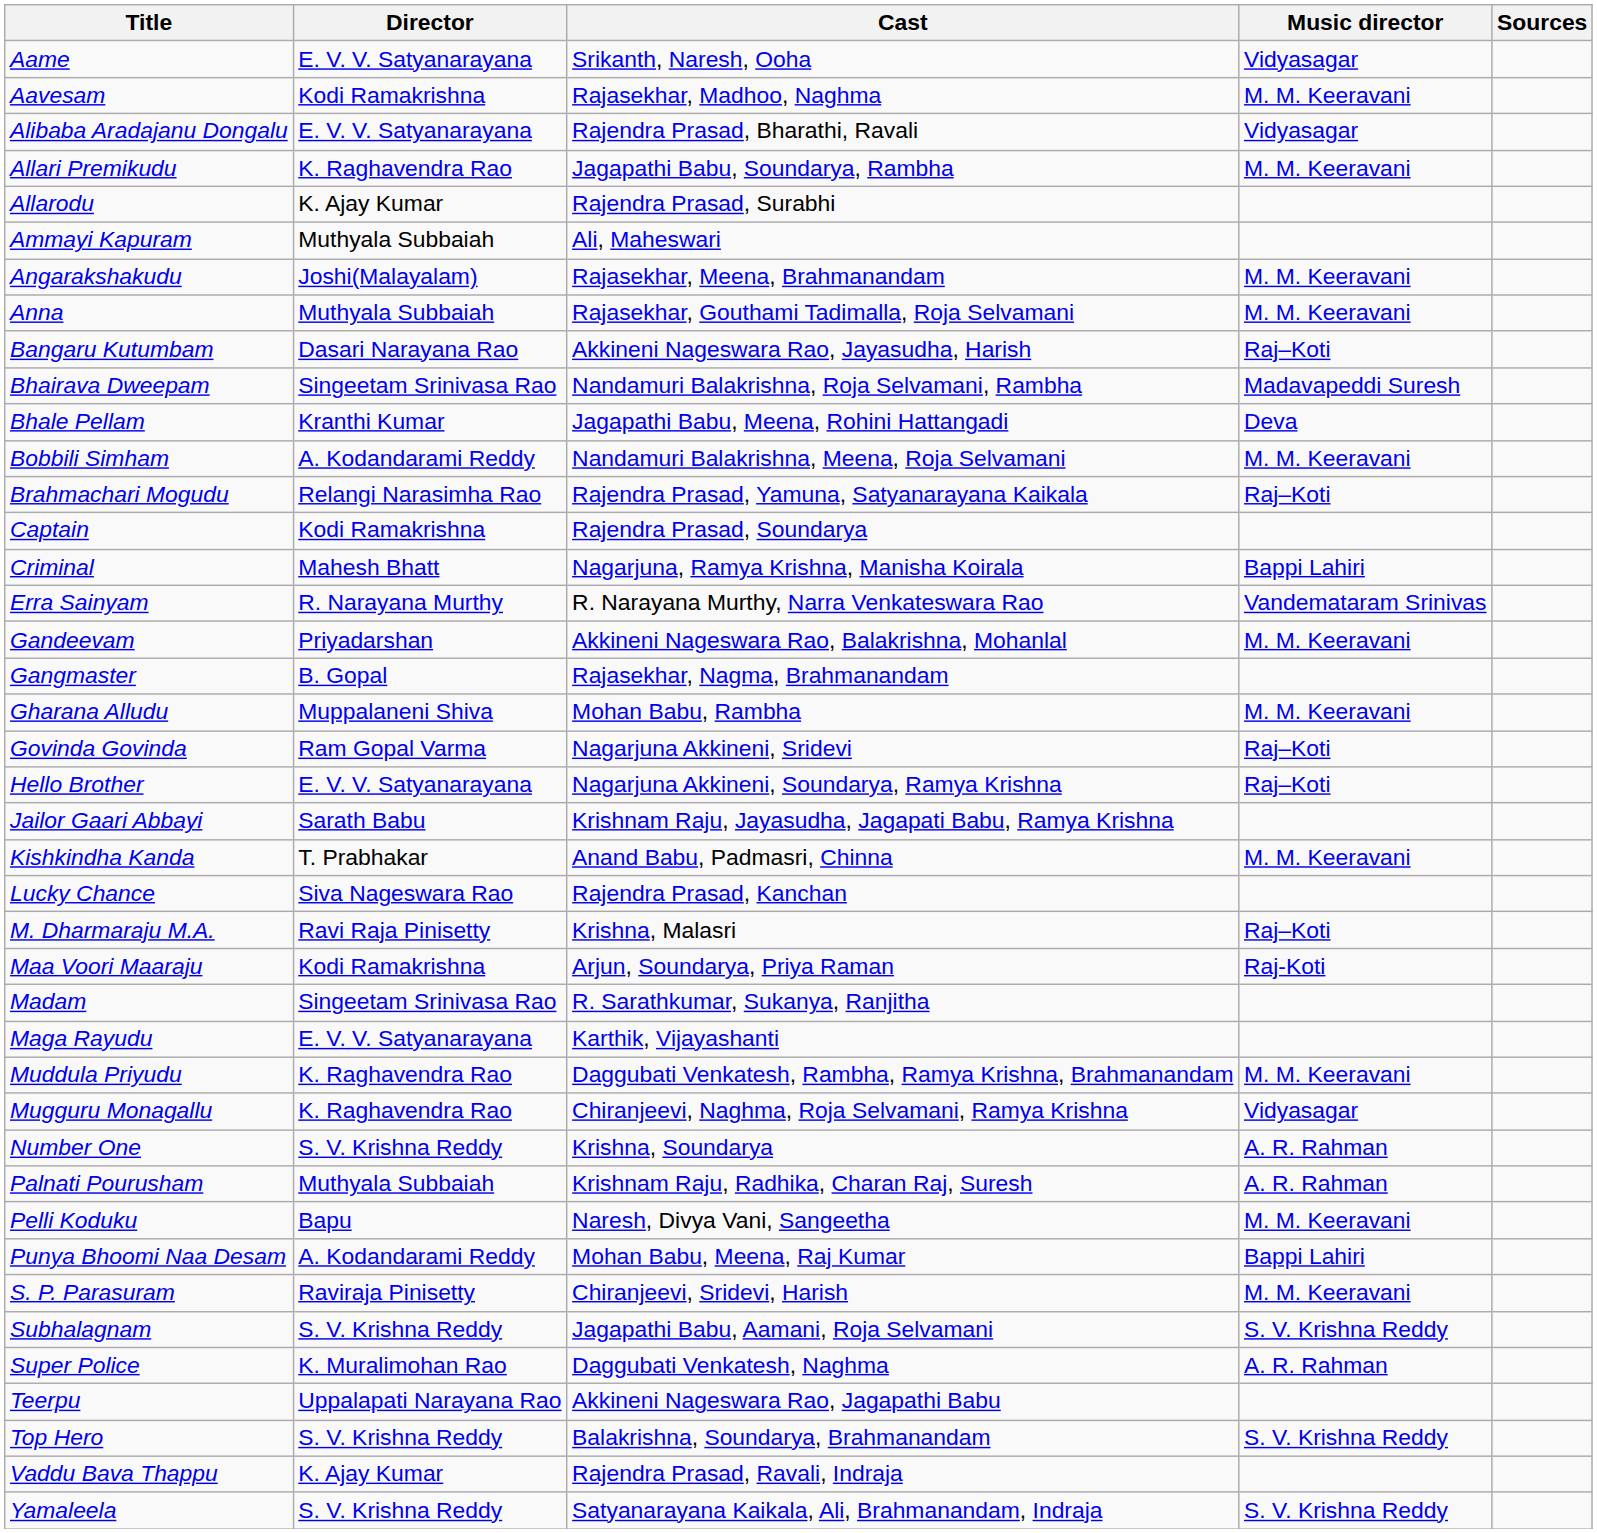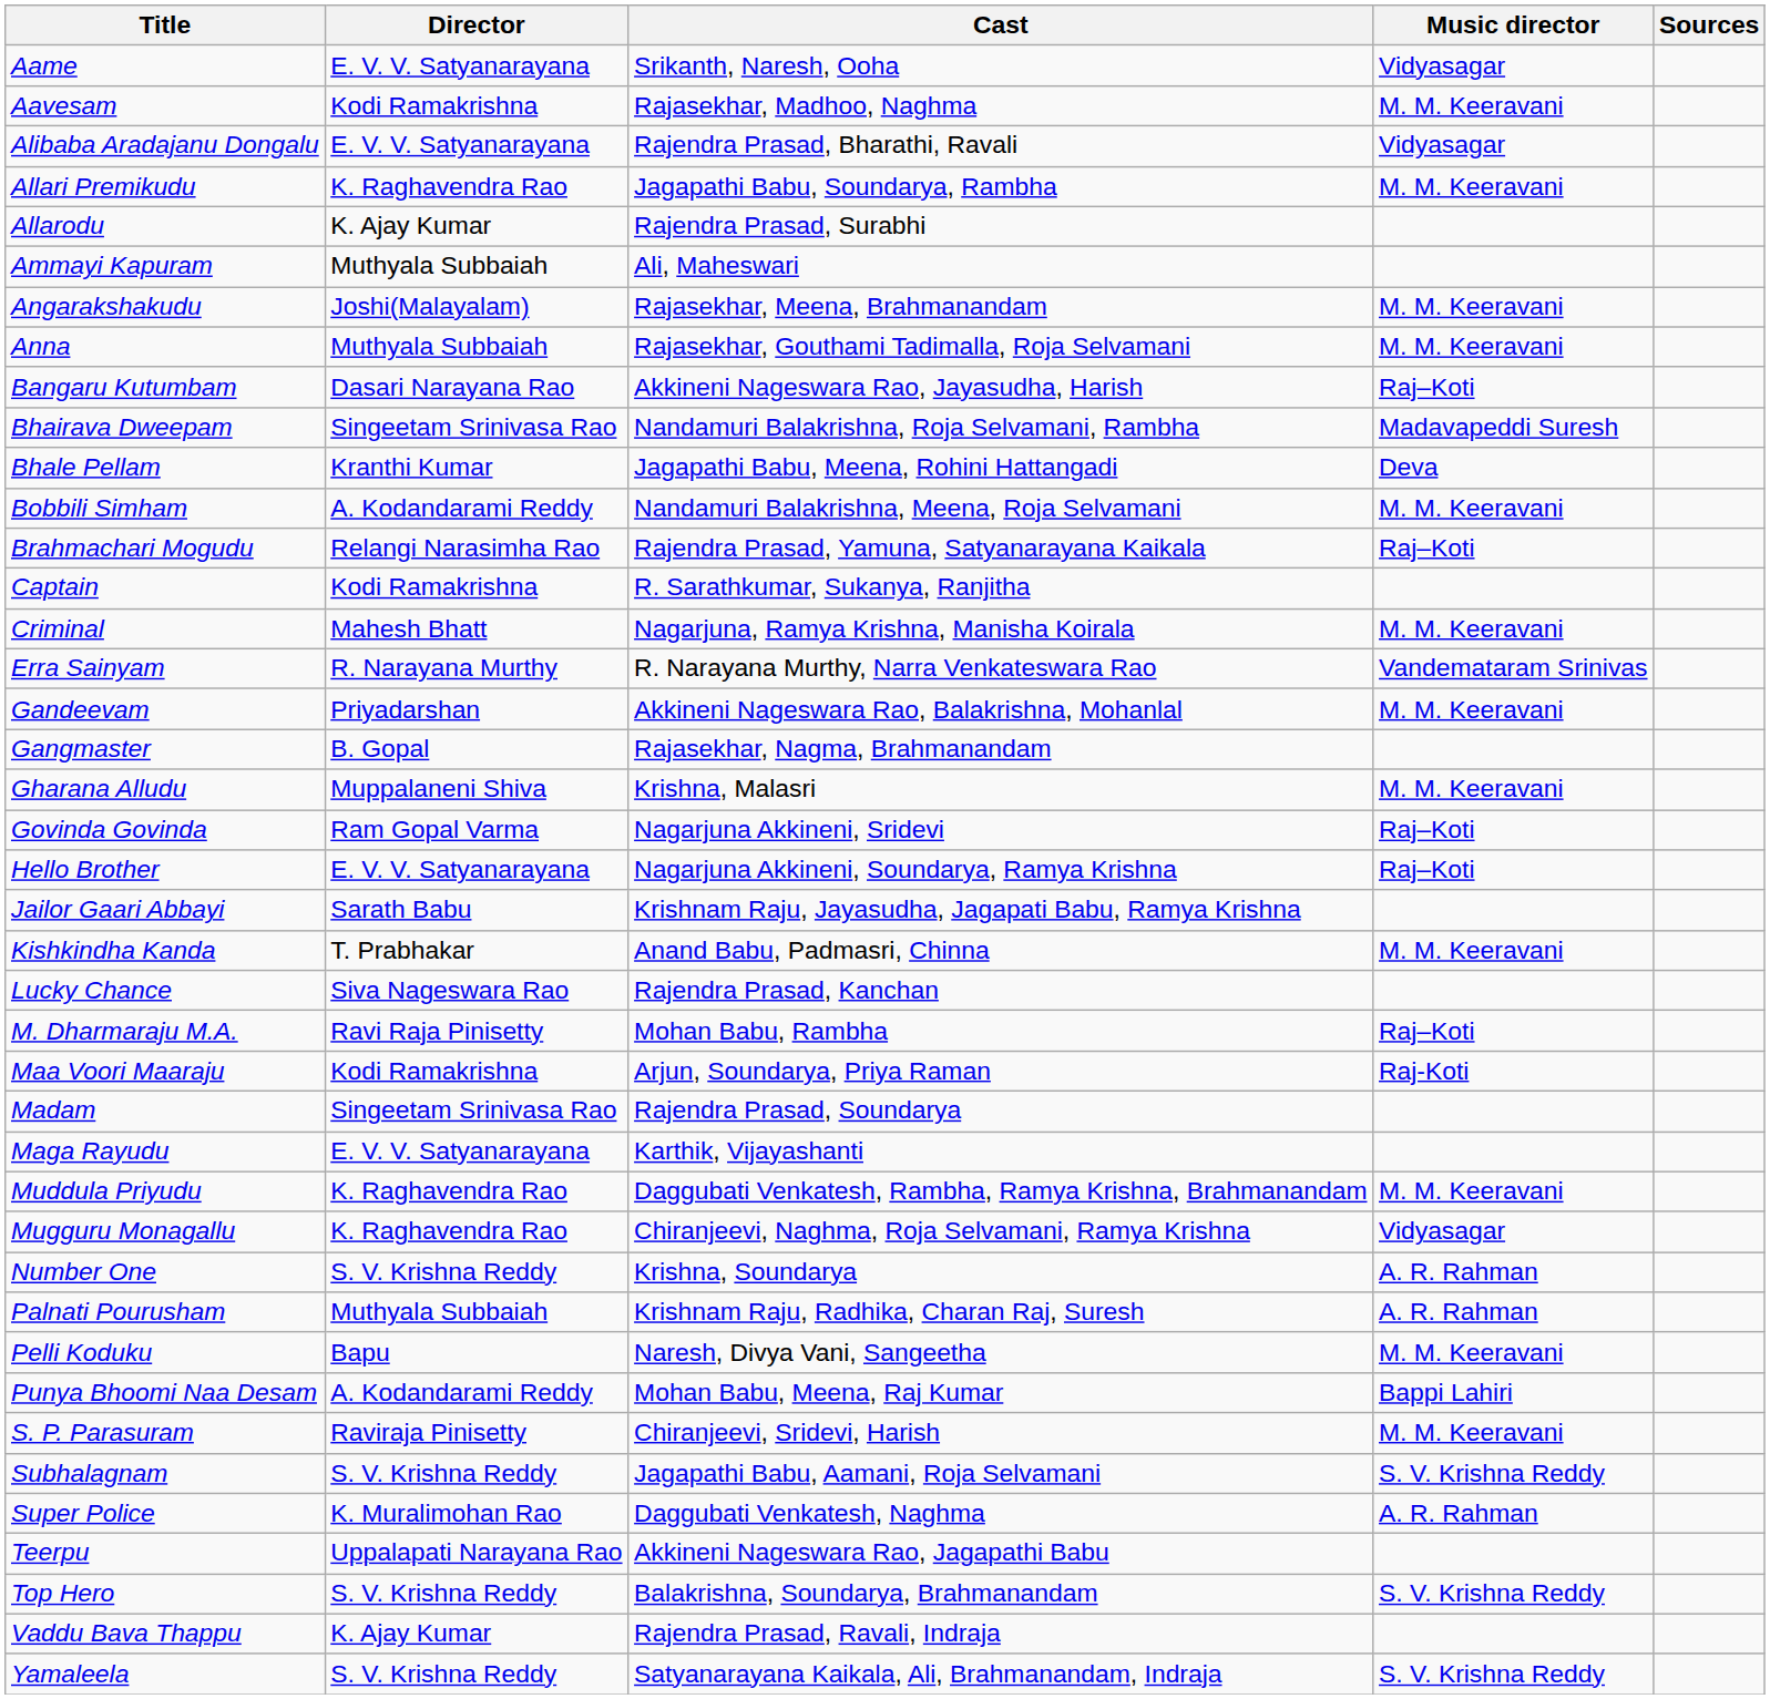Captain | Cast: Rajendra Prasad, Soundarya -> R. Sarathkumar, Sukanya, Ranjitha
Criminal | Music director: Bappi Lahiri -> M. M. Keeravani
Gharana Alludu | Cast: Mohan Babu, Rambha -> Krishna, Malasri
M. Dharmaraju M.A. | Cast: Krishna, Malasri -> Mohan Babu, Rambha
Madam | Cast: R. Sarathkumar, Sukanya, Ranjitha -> Rajendra Prasad, Soundarya
